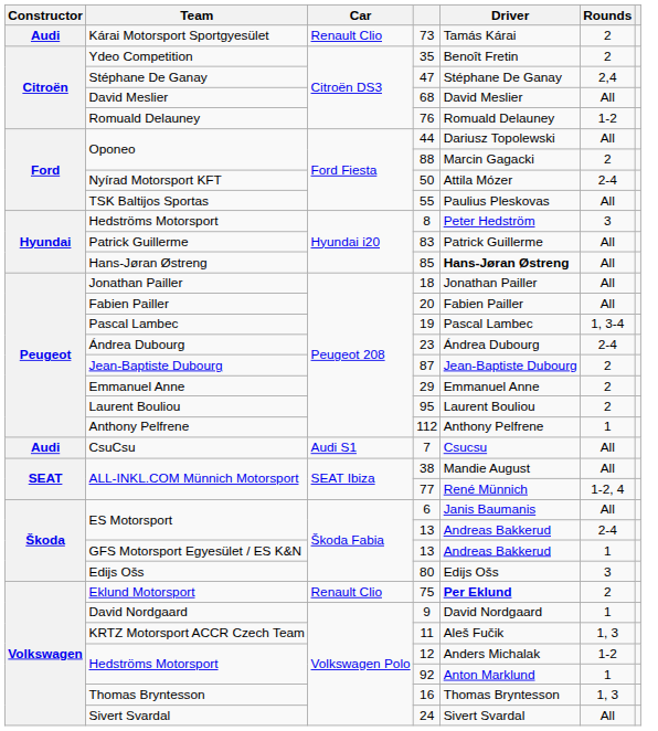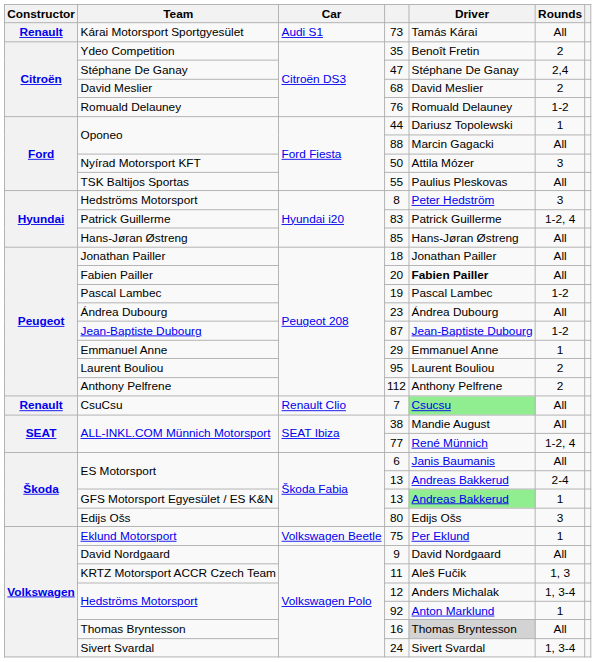73 | Constructor: Audi -> Renault
73 | Car: Renault Clio -> Audi S1
73 | Rounds: 2 -> All
68 | Rounds: All -> 2
44 | Rounds: All -> 1
88 | Rounds: 2 -> All
50 | Rounds: 2-4 -> 3
83 | Rounds: All -> 1-2, 4
85 | Driver: bold -> normal
20 | Driver: normal -> bold
19 | Rounds: 1, 3-4 -> 1-2
23 | Rounds: 2-4 -> All
87 | Rounds: 2 -> 1-2
29 | Rounds: 2 -> 1
112 | Rounds: 1 -> 2
7 | Constructor: Audi -> Renault
7 | Car: Audi S1 -> Renault Clio
7 | Driver: no background -> lightgreen background
GFS Motorsport Egyesület / ES K&N / 13 | Driver: no background -> lightgreen background
75 | Car: Renault Clio -> Volkswagen Beetle
75 | Driver: bold -> normal
75 | Rounds: 2 -> 1
9 | Rounds: 1 -> All
12 | Rounds: 1-2 -> 1, 3-4
16 | Driver: no background -> lightgrey background
16 | Rounds: 1, 3 -> All
24 | Rounds: All -> 1, 3-4
